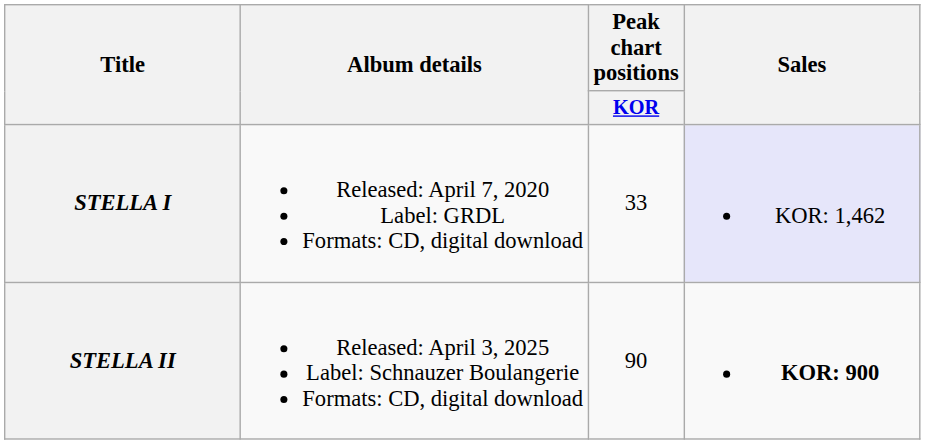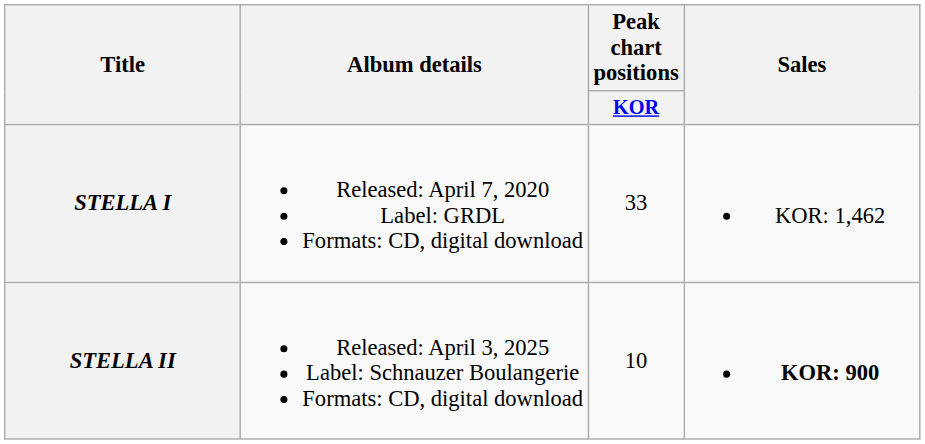STELLA I | Sales: lavender background -> no background
STELLA II | Peak chart positions / KOR: 90 -> 10
